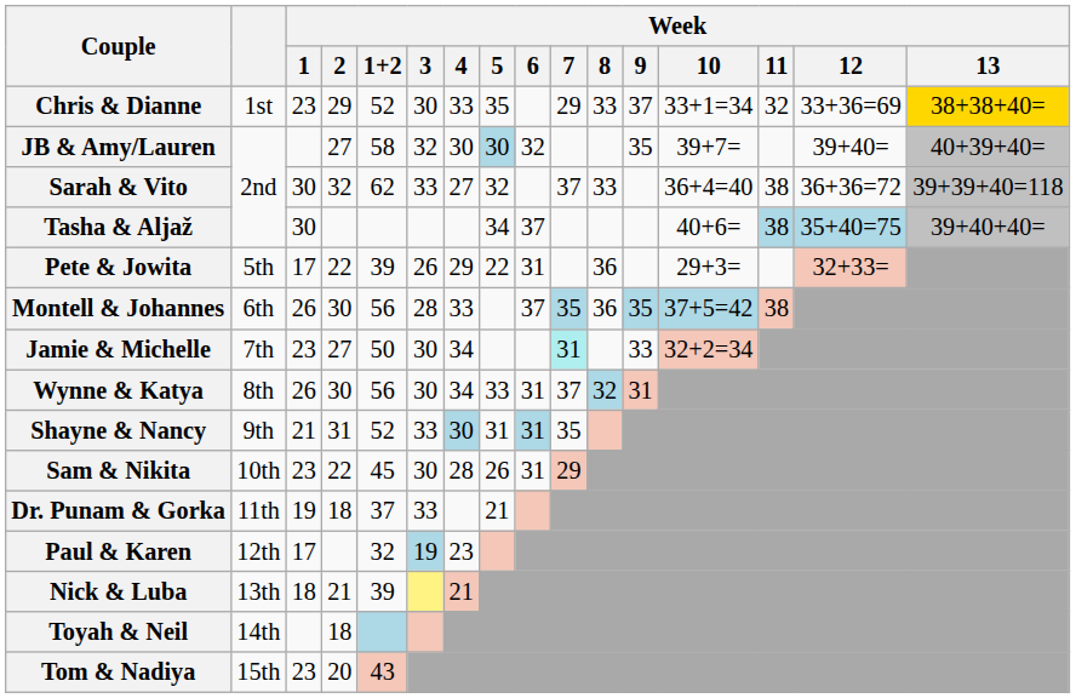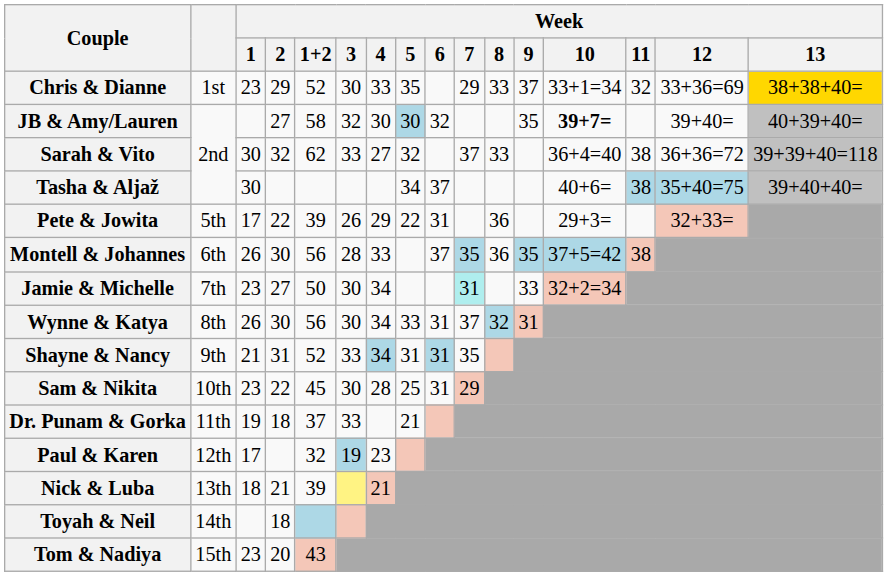JB & Amy/Lauren | Week / 10: normal -> bold
Shayne & Nancy | Week / 4: 30 -> 34
Sam & Nikita | Week / 5: 26 -> 25
